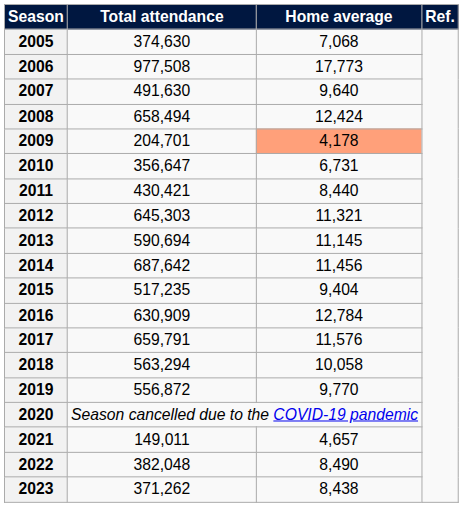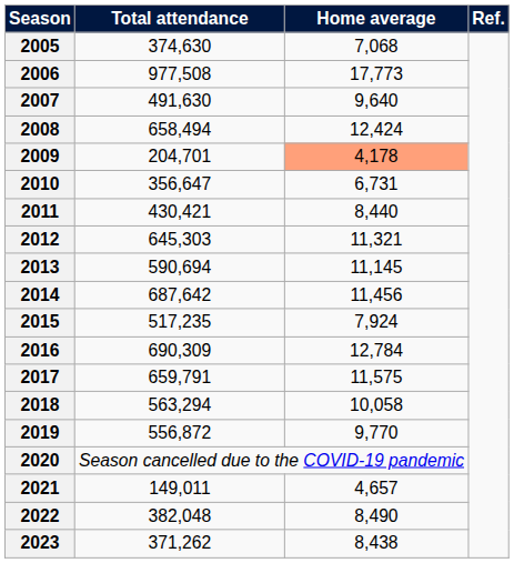2015 | Home average: 9,404 -> 7,924
2016 | Total attendance: 630,909 -> 690,309
2017 | Home average: 11,576 -> 11,575
